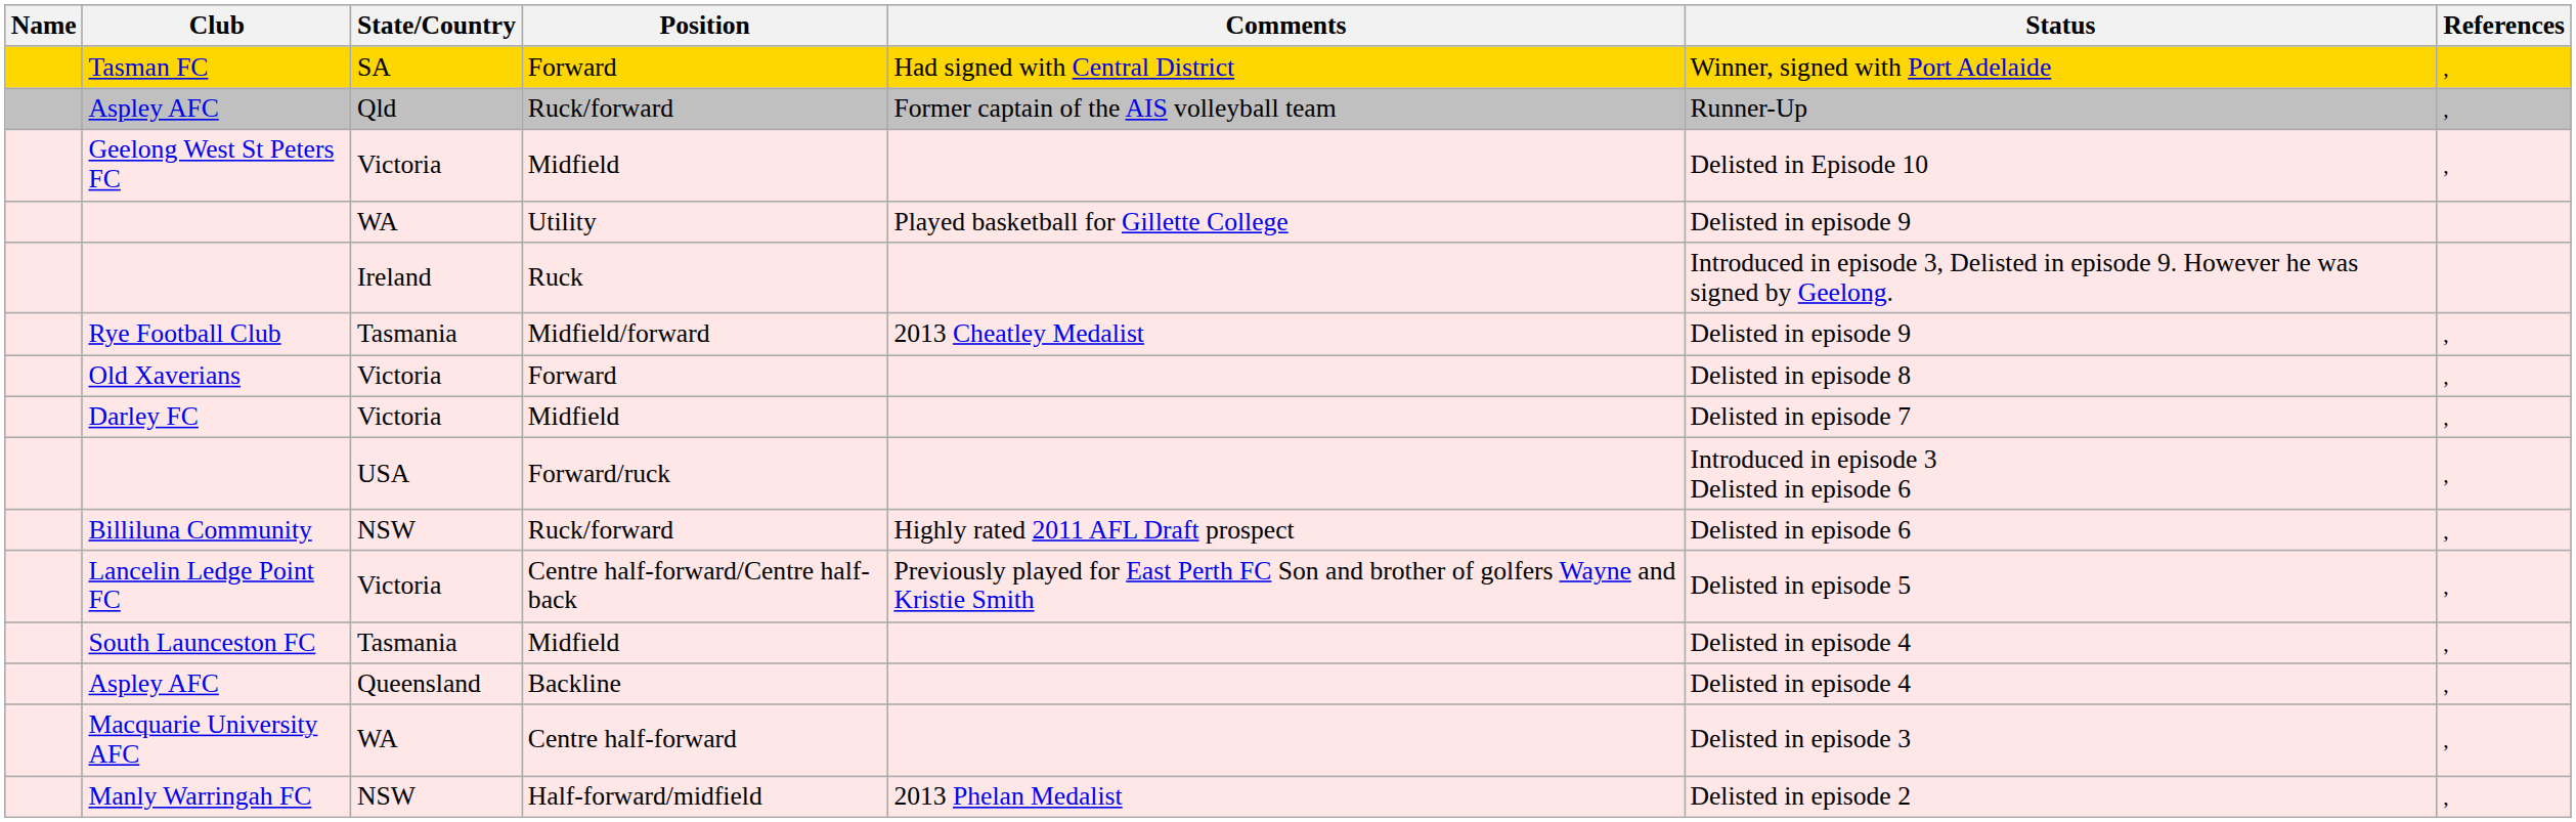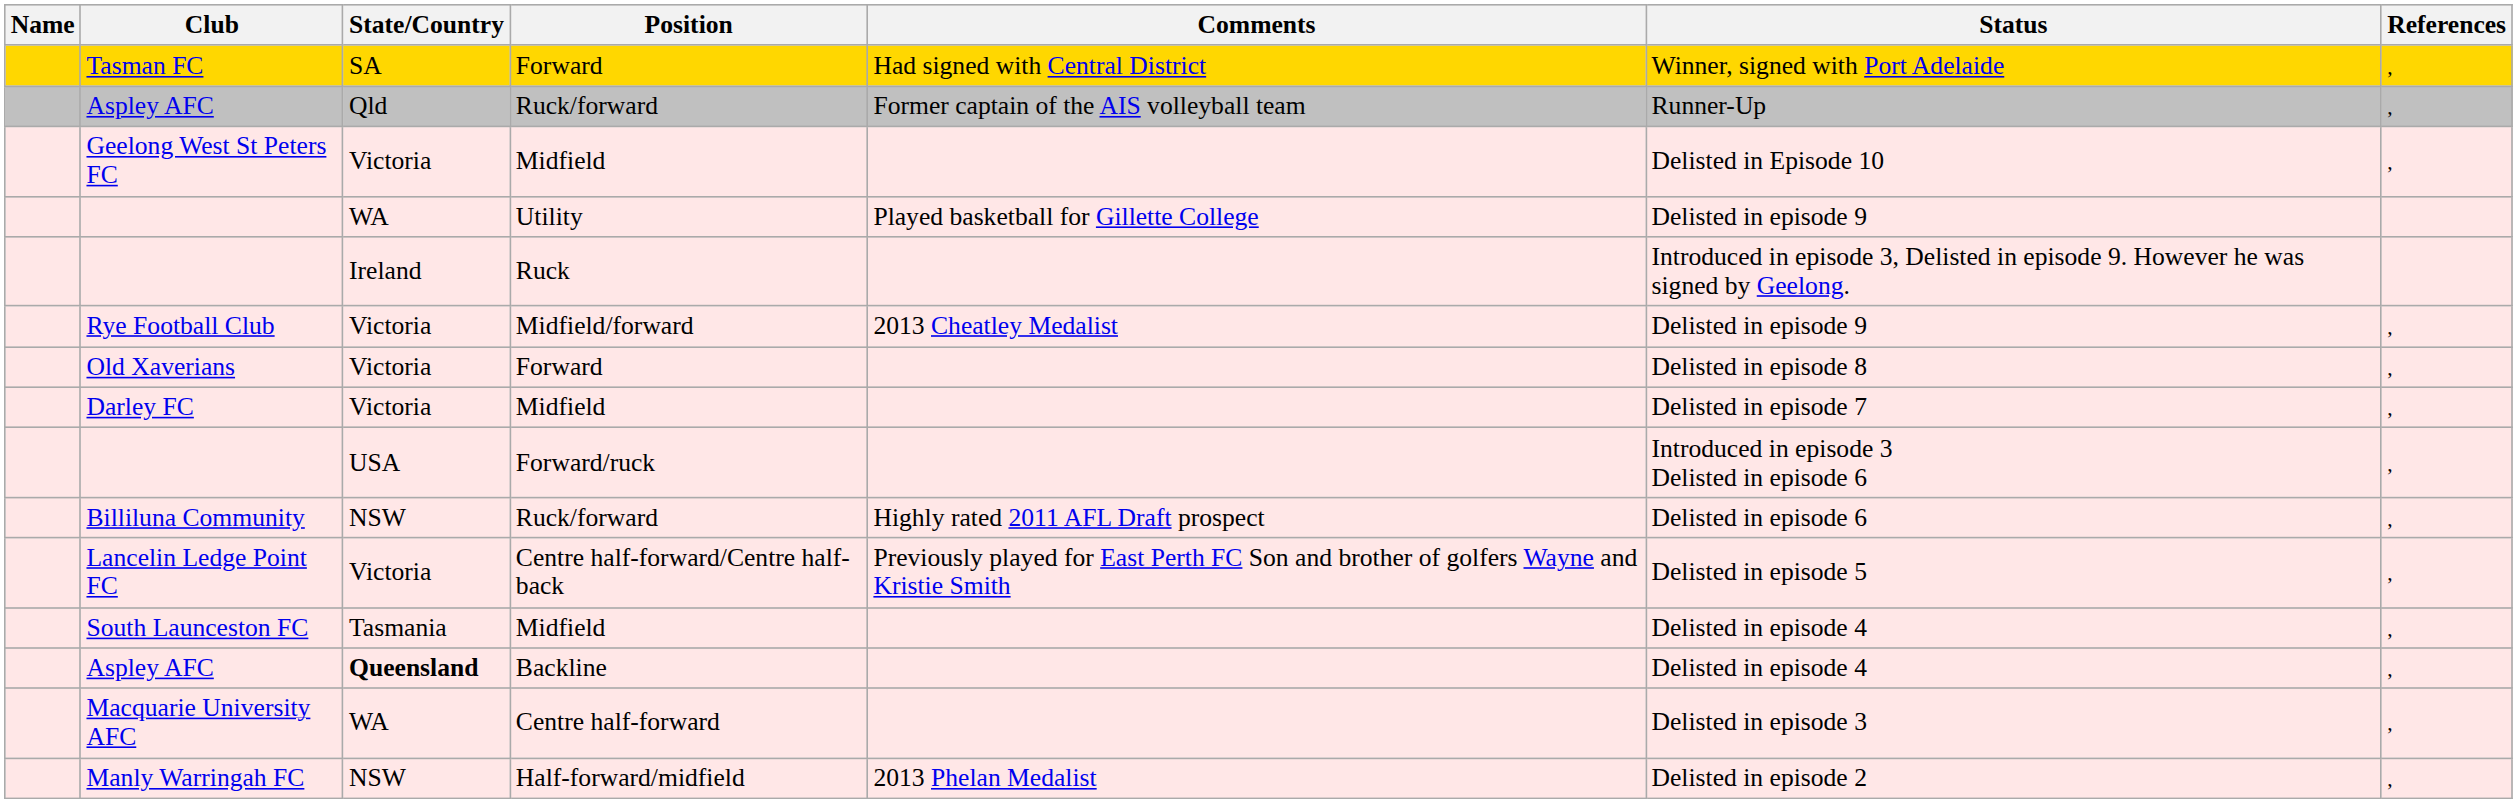Rye Football Club | State/Country: Tasmania -> Victoria
Aspley AFC / Backline | State/Country: normal -> bold
